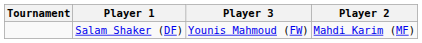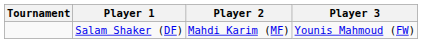columns swapped: Player 2 <-> Player 3
